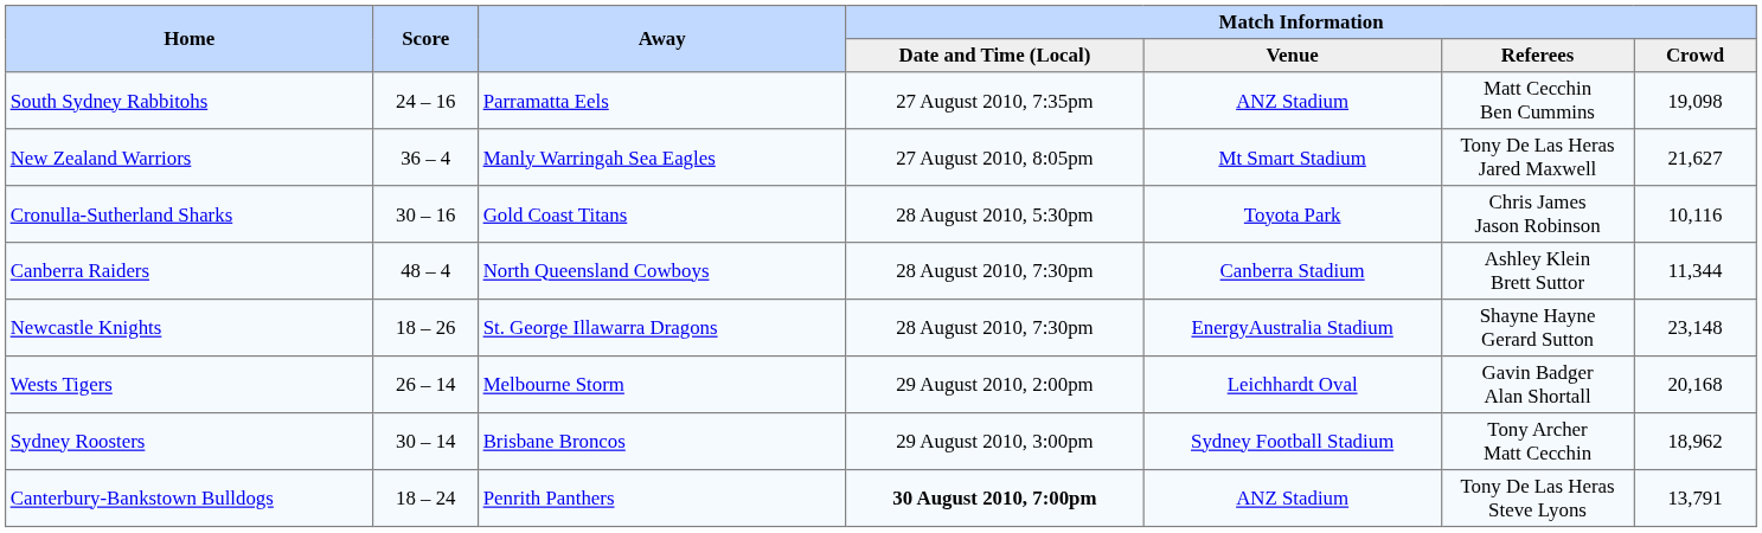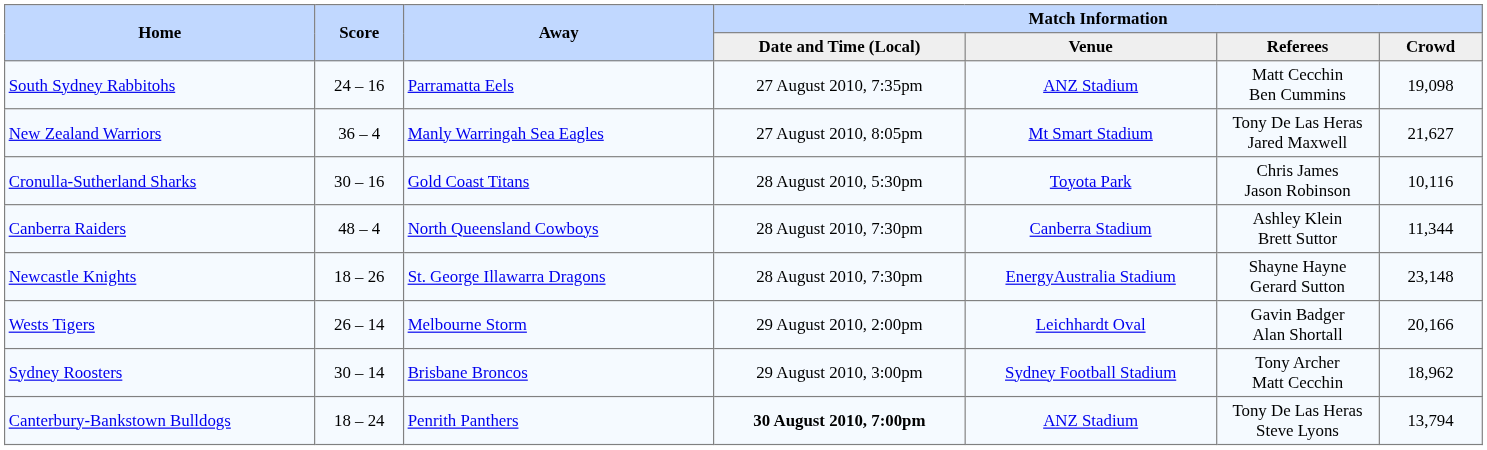Wests Tigers | Match Information / Crowd: 20,168 -> 20,166
Canterbury-Bankstown Bulldogs | Match Information / Crowd: 13,791 -> 13,794
